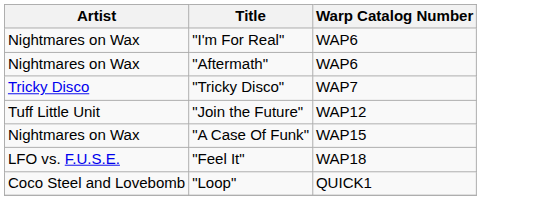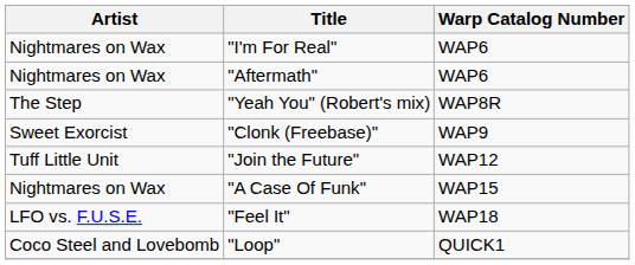- row: Tricky Disco | "Tricky Disco" | WAP7
+ row: The Step | "Yeah You" (Robert's mix) | WAP8R
+ row: Sweet Exorcist | "Clonk (Freebase)" | WAP9
